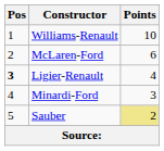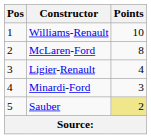McLaren-Ford | Points: 6 -> 8
Ligier-Renault | Pos: bold -> normal
